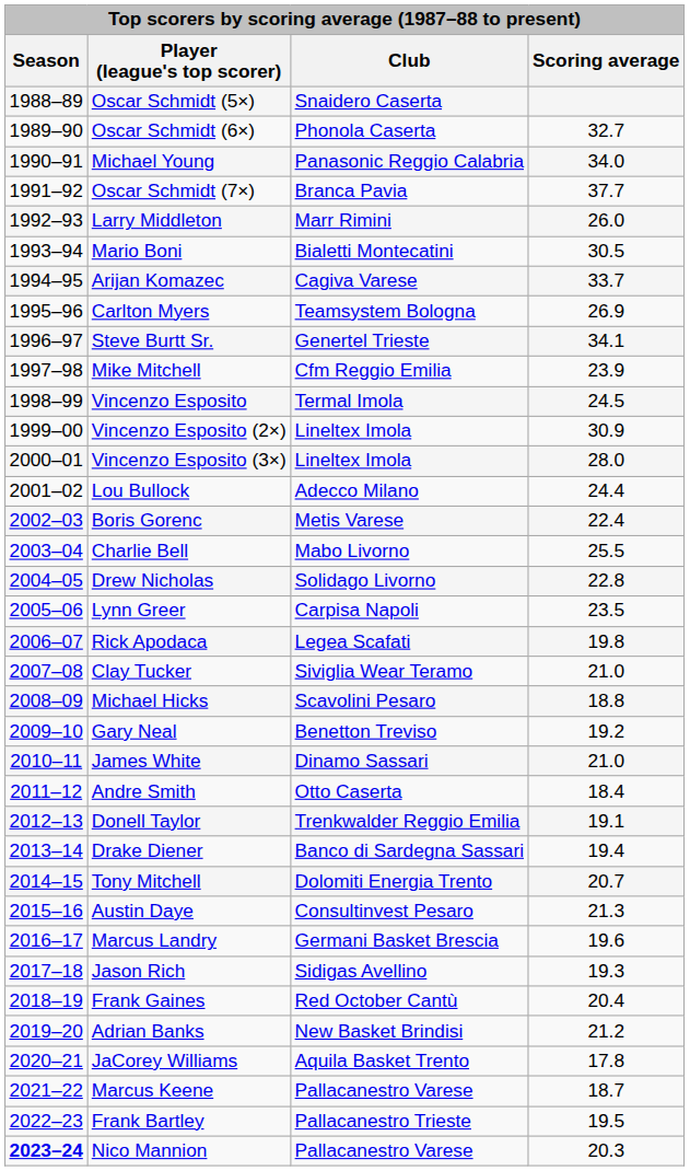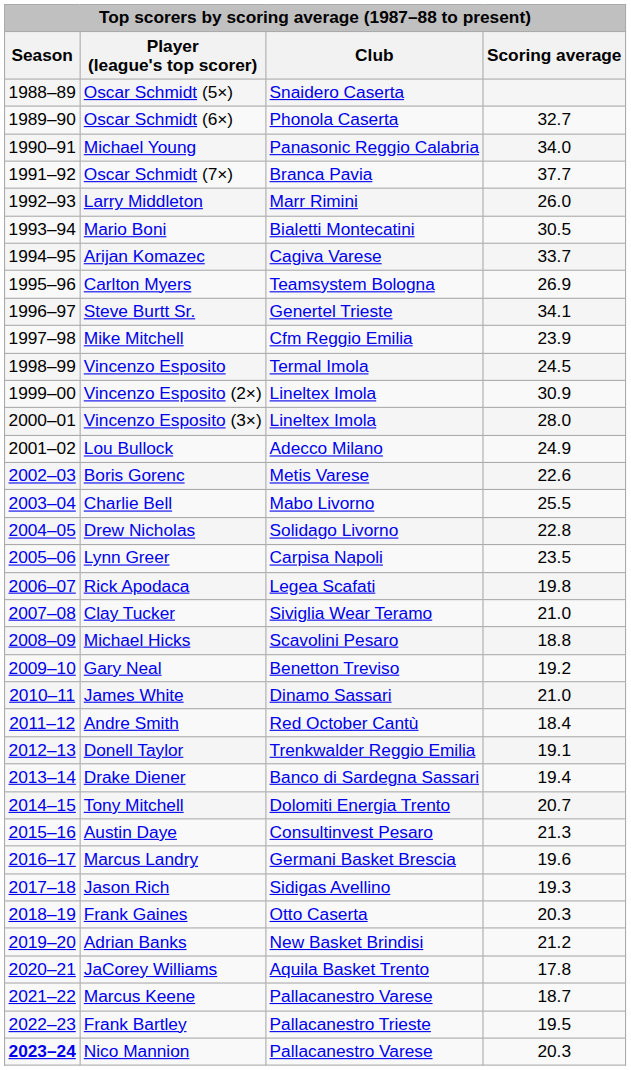Lou Bullock | Scoring average: 24.4 -> 24.9
Boris Gorenc | Scoring average: 22.4 -> 22.6
Andre Smith | Club: Otto Caserta -> Red October Cantù
Frank Gaines | Club: Red October Cantù -> Otto Caserta
Frank Gaines | Scoring average: 20.4 -> 20.3
